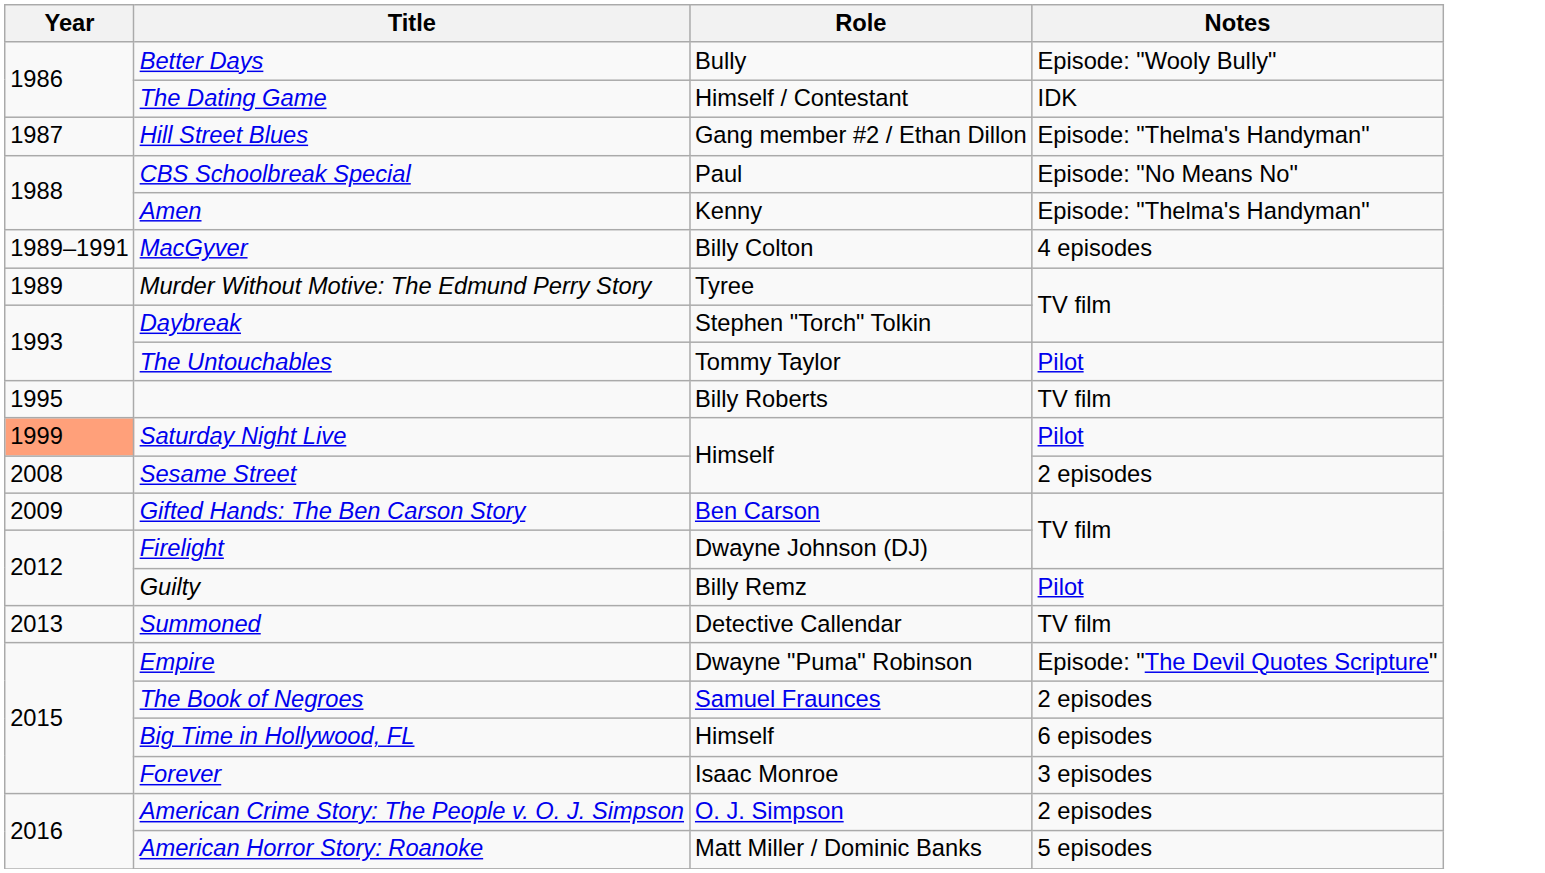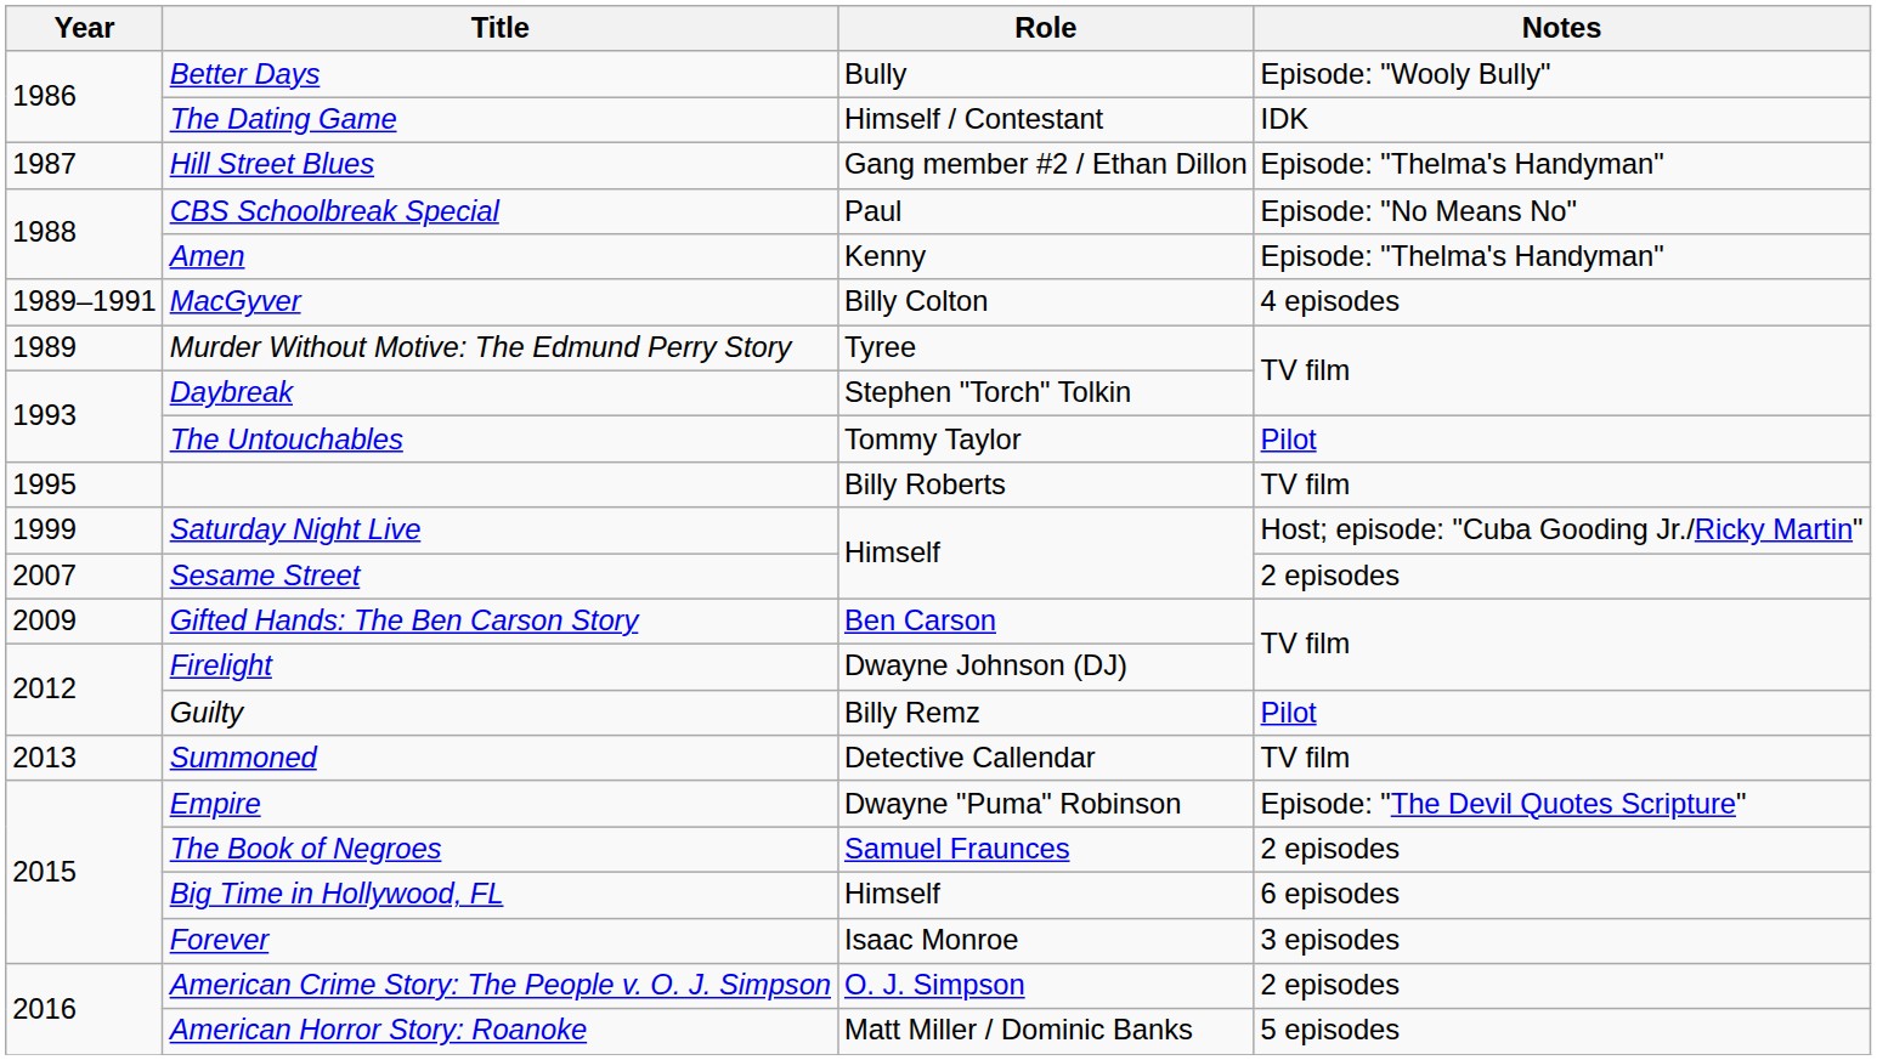Saturday Night Live | Year: lightsalmon background -> no background
Saturday Night Live | Notes: Pilot -> Host; episode: "Cuba Gooding Jr./Ricky Martin"
Sesame Street | Year: 2008 -> 2007
